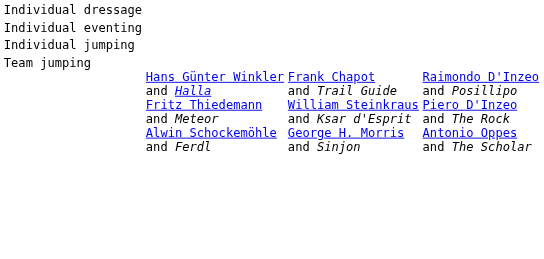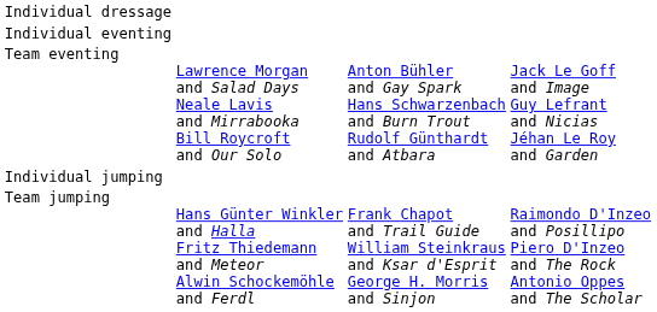+ row: Team eventing | Lawrence Morgan and Salad Days Neale Lavis and Mirrabooka Bill Roycroft and Our Solo | Anton Bühler and Gay Spark Hans Schwarzenbach and Burn Trout Rudolf Günthardt and Atbara | Jack Le Goff and Image Guy Lefrant and Nicias Jéhan Le Roy and Garden
